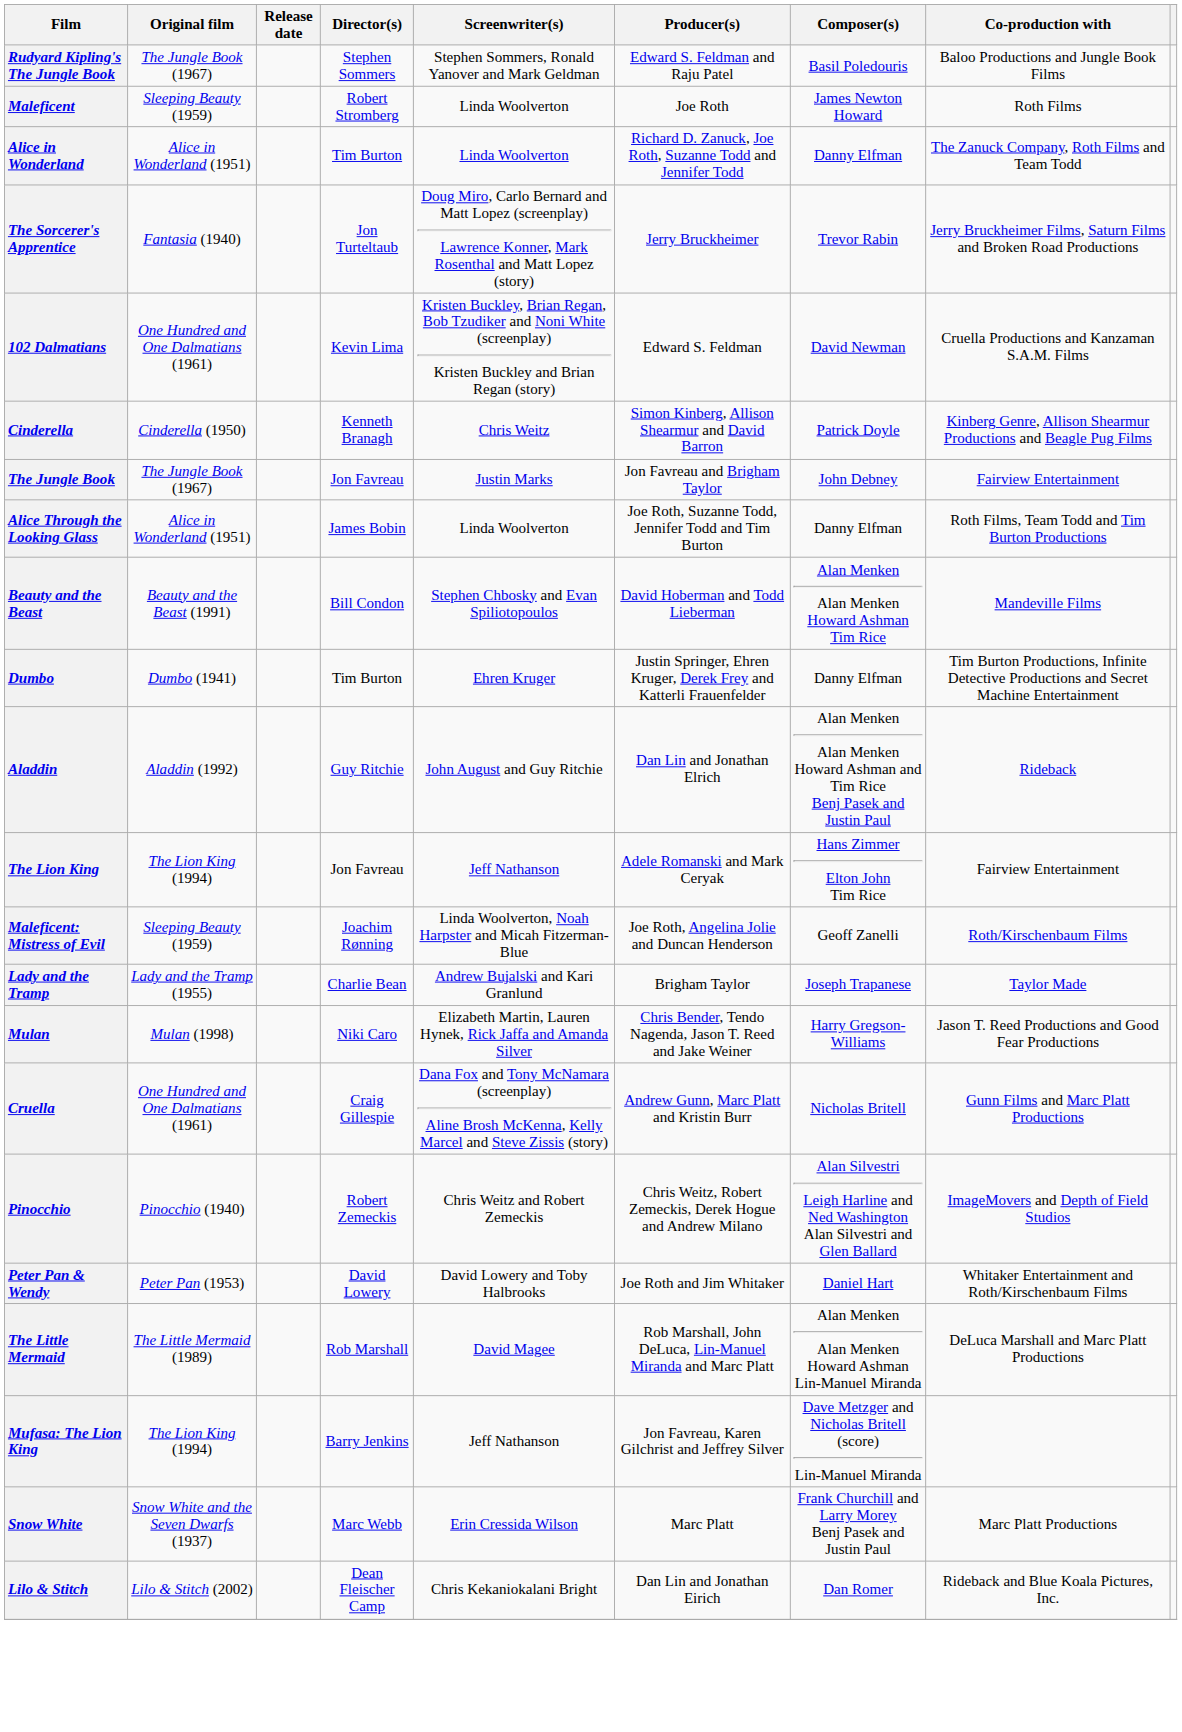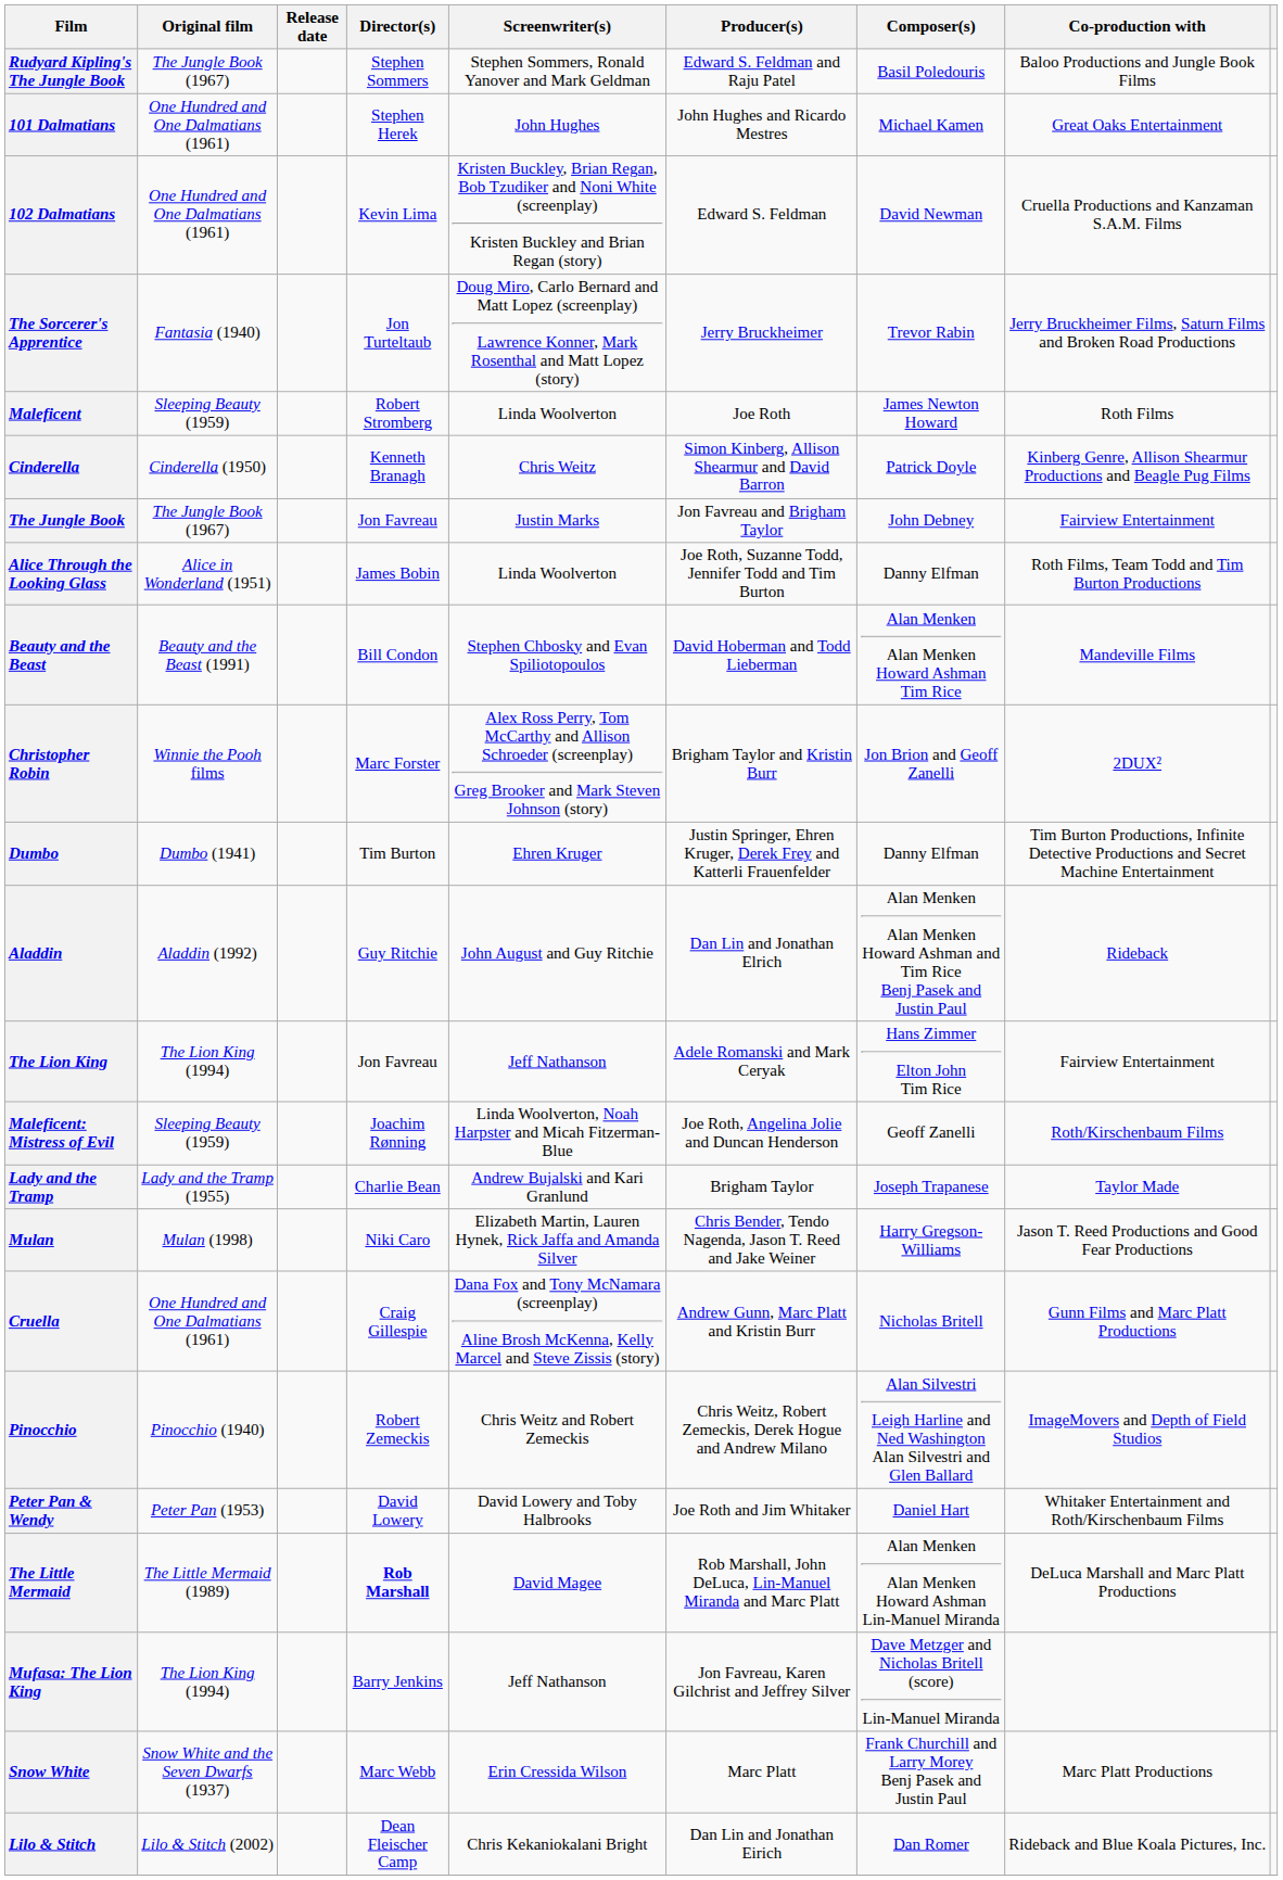+ row: 101 Dalmatians | One Hundred and One Dalmatians (1961) | Stephen Herek | John Hughes | John Hughes and Ricardo Mestres | Michael Kamen | Great Oaks Entertainment
rows swapped: 102 Dalmatians <-> Maleficent
- row: Alice in Wonderland | Alice in Wonderland (1951) | Tim Burton | Linda Woolverton | Richard D. Zanuck, Joe Roth, Suzanne Todd and Jennifer Todd | Danny Elfman | The Zanuck Company, Roth Films and Team Todd
+ row: Christopher Robin | Winnie the Pooh films | Marc Forster | Alex Ross Perry, Tom McCarthy and Allison Schroeder (screenplay) Greg Brooker and Mark Steven Johnson (story) | Brigham Taylor and Kristin Burr | Jon Brion and Geoff Zanelli | 2DUX²
The Little Mermaid | Director(s): normal -> bold
